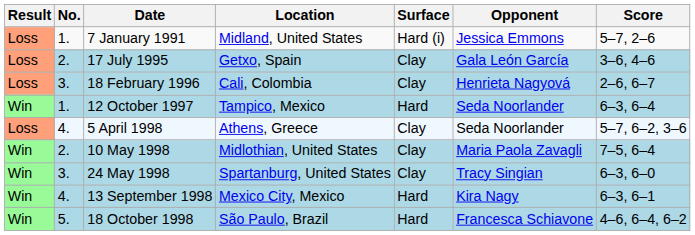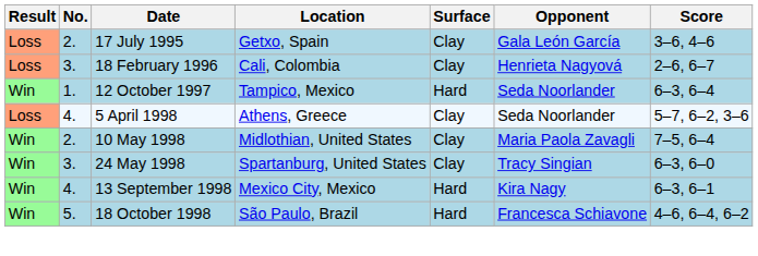- row: Loss | 1. | 7 January 1991 | Midland, United States | Hard (i) | Jessica Emmons | 5–7, 2–6
